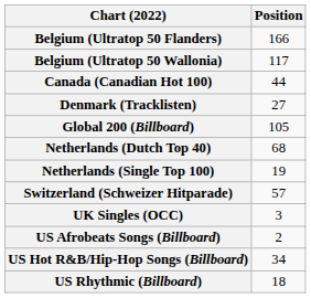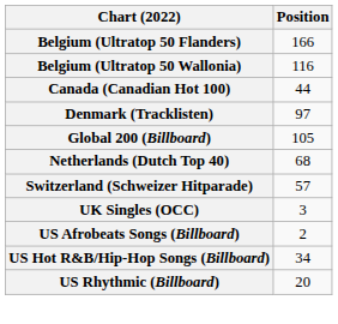Belgium (Ultratop 50 Wallonia) | Position: 117 -> 116
Denmark (Tracklisten) | Position: 27 -> 97
- row: Netherlands (Single Top 100) | 19
US Rhythmic (Billboard) | Position: 18 -> 20
